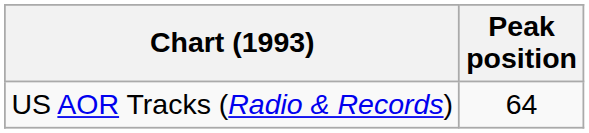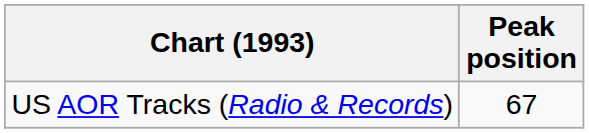US AOR Tracks (Radio & Records) | Peak position: 64 -> 67
